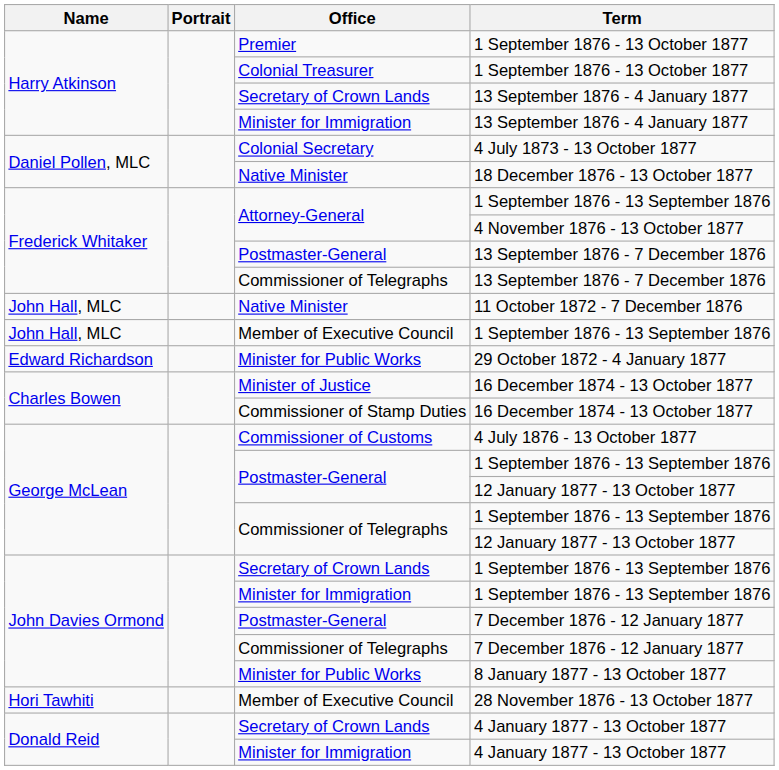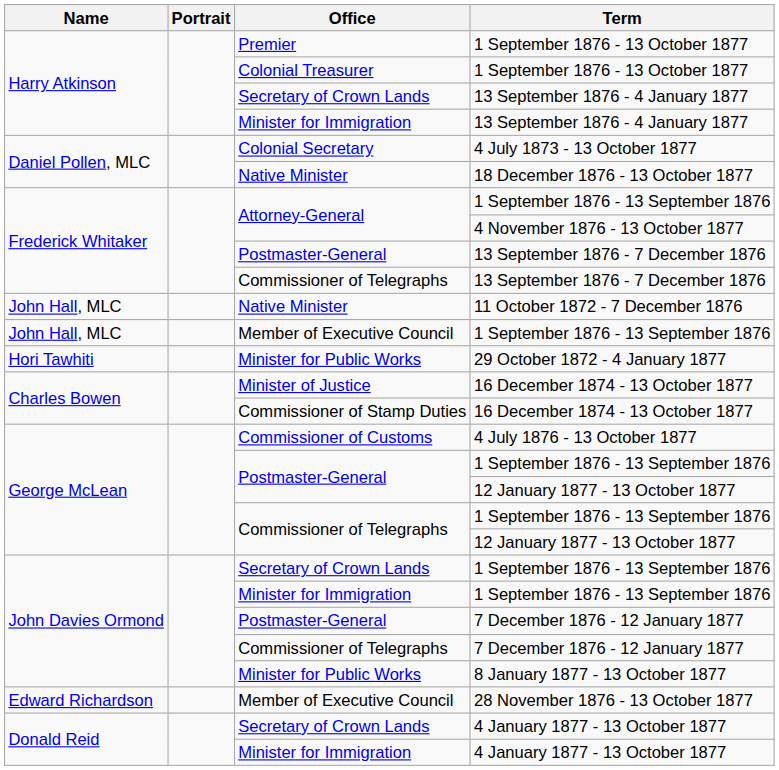29 October 1872 - 4 January 1877 | Name: Edward Richardson -> Hori Tawhiti
28 November 1876 - 13 October 1877 | Name: Hori Tawhiti -> Edward Richardson
